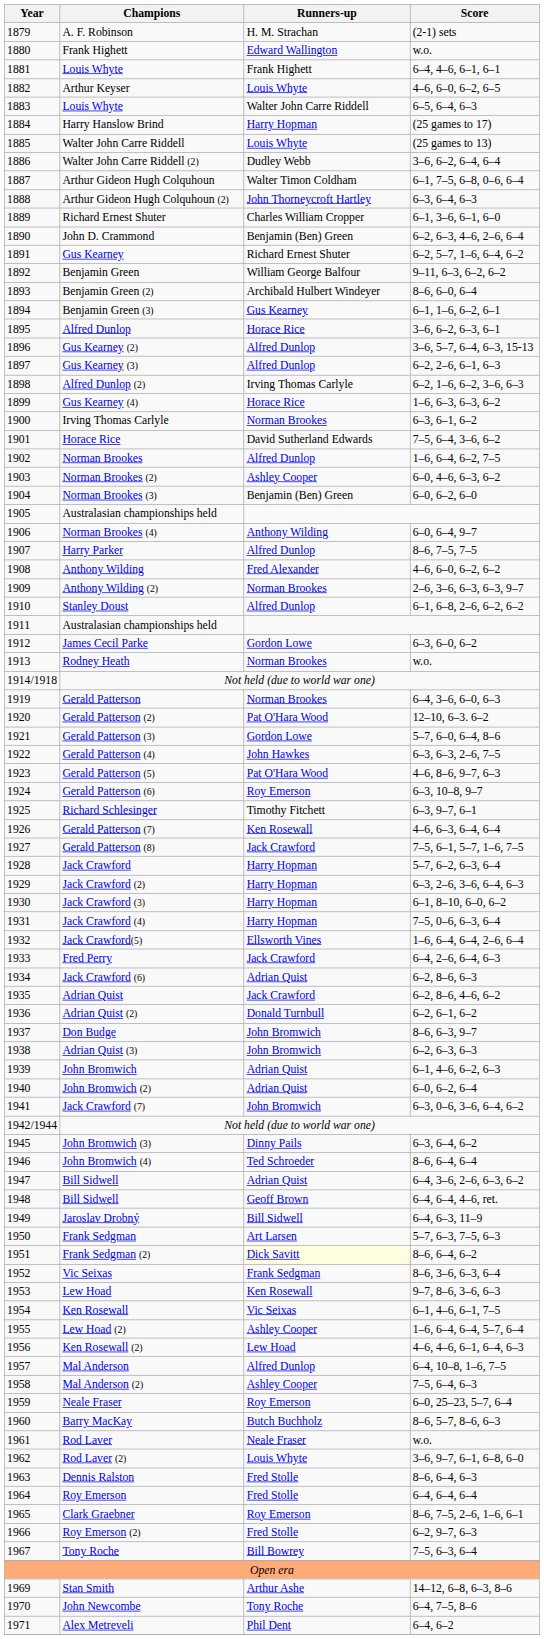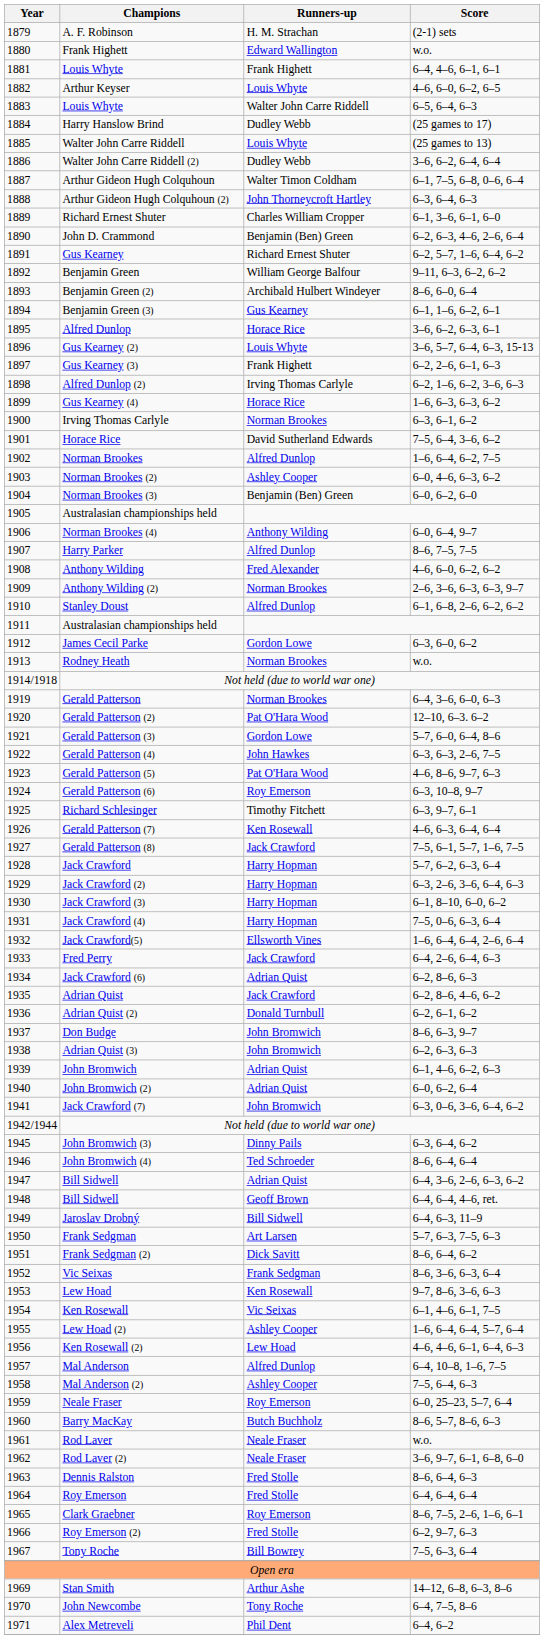Harry Hanslow Brind | Runners-up: Harry Hopman -> Dudley Webb
Gus Kearney (2) | Runners-up: Alfred Dunlop -> Louis Whyte
Gus Kearney (3) | Runners-up: Alfred Dunlop -> Frank Highett
Frank Sedgman (2) | Runners-up: lightyellow background -> no background
Rod Laver (2) | Runners-up: Louis Whyte -> Neale Fraser
